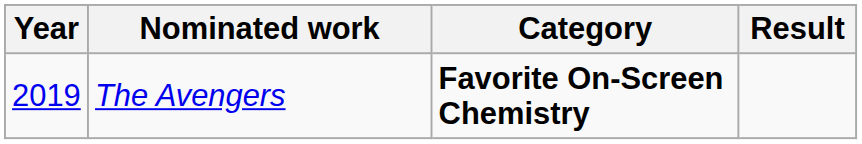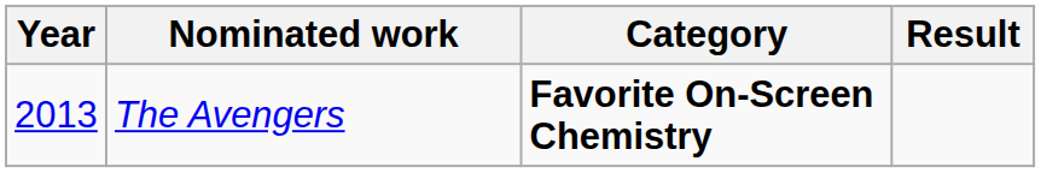The Avengers | Year: 2019 -> 2013
